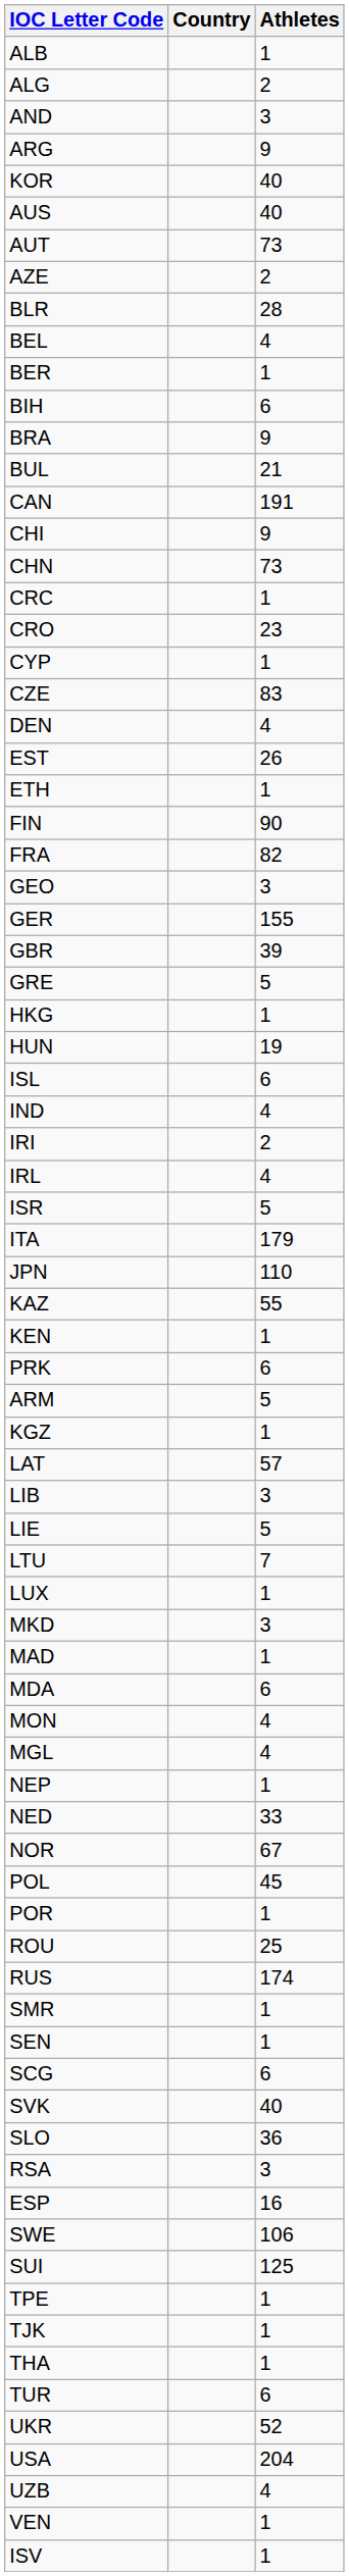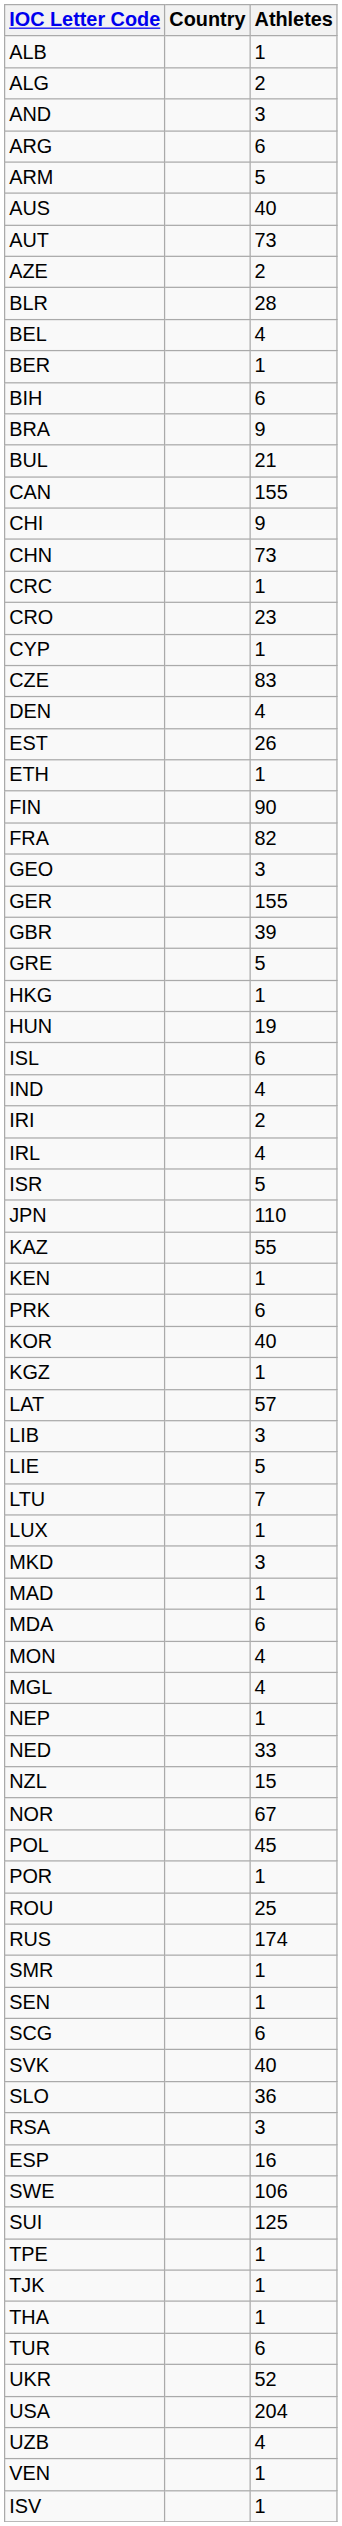ARG | Athletes: 9 -> 6
rows swapped: ARM <-> KOR
CAN | Athletes: 191 -> 155
- row: ITA | 179
+ row: NZL | 15
